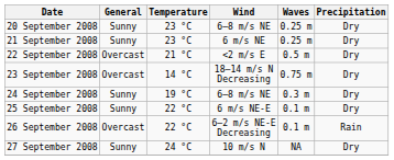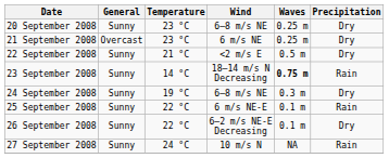21 September 2008 | General: Sunny -> Overcast
22 September 2008 | General: Overcast -> Sunny
23 September 2008 | General: Overcast -> Sunny
23 September 2008 | Waves: normal -> bold
23 September 2008 | Precipitation: Dry -> Rain
25 September 2008 | Precipitation: Dry -> Rain
26 September 2008 | General: Overcast -> Sunny
26 September 2008 | Precipitation: Rain -> Dry
27 September 2008 | Precipitation: Dry -> Rain
